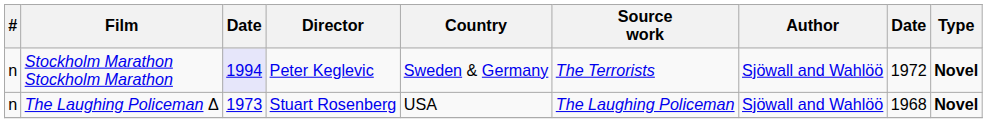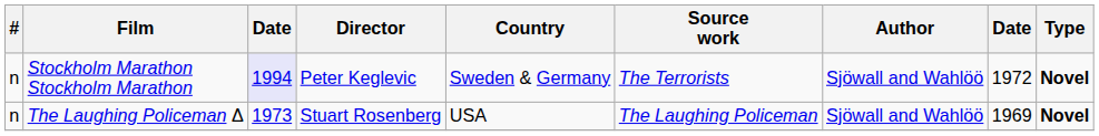The Laughing Policeman Δ | column 8: 1968 -> 1969
